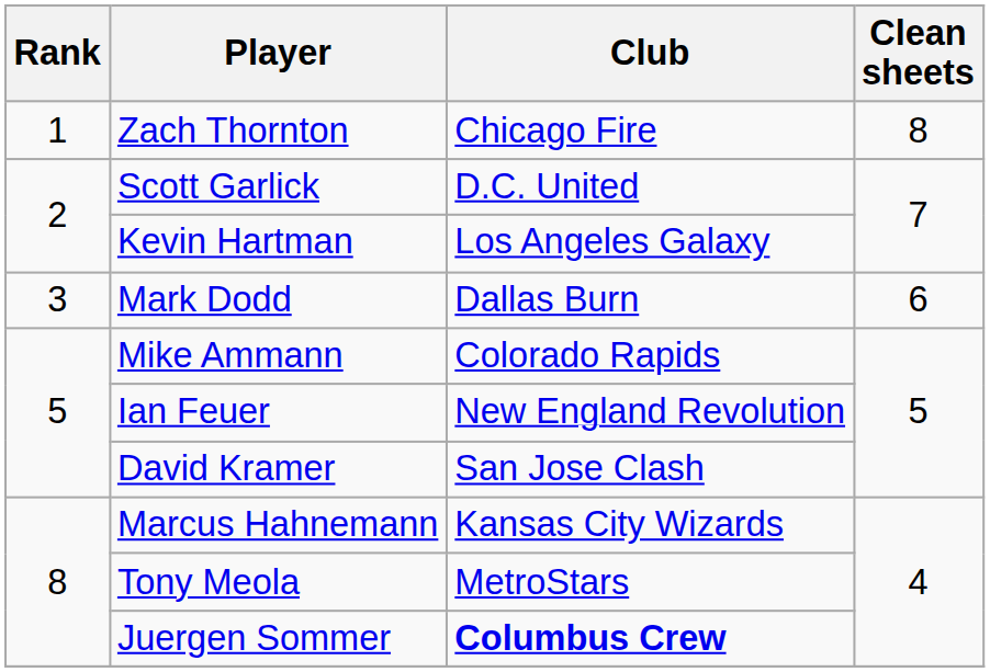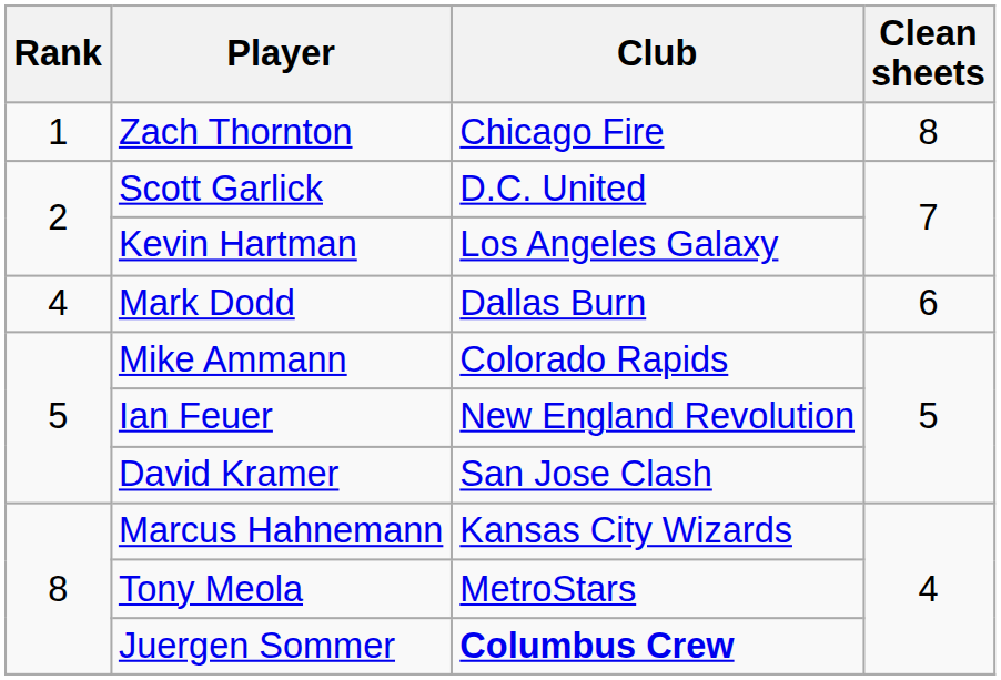Mark Dodd | Rank: 3 -> 4
